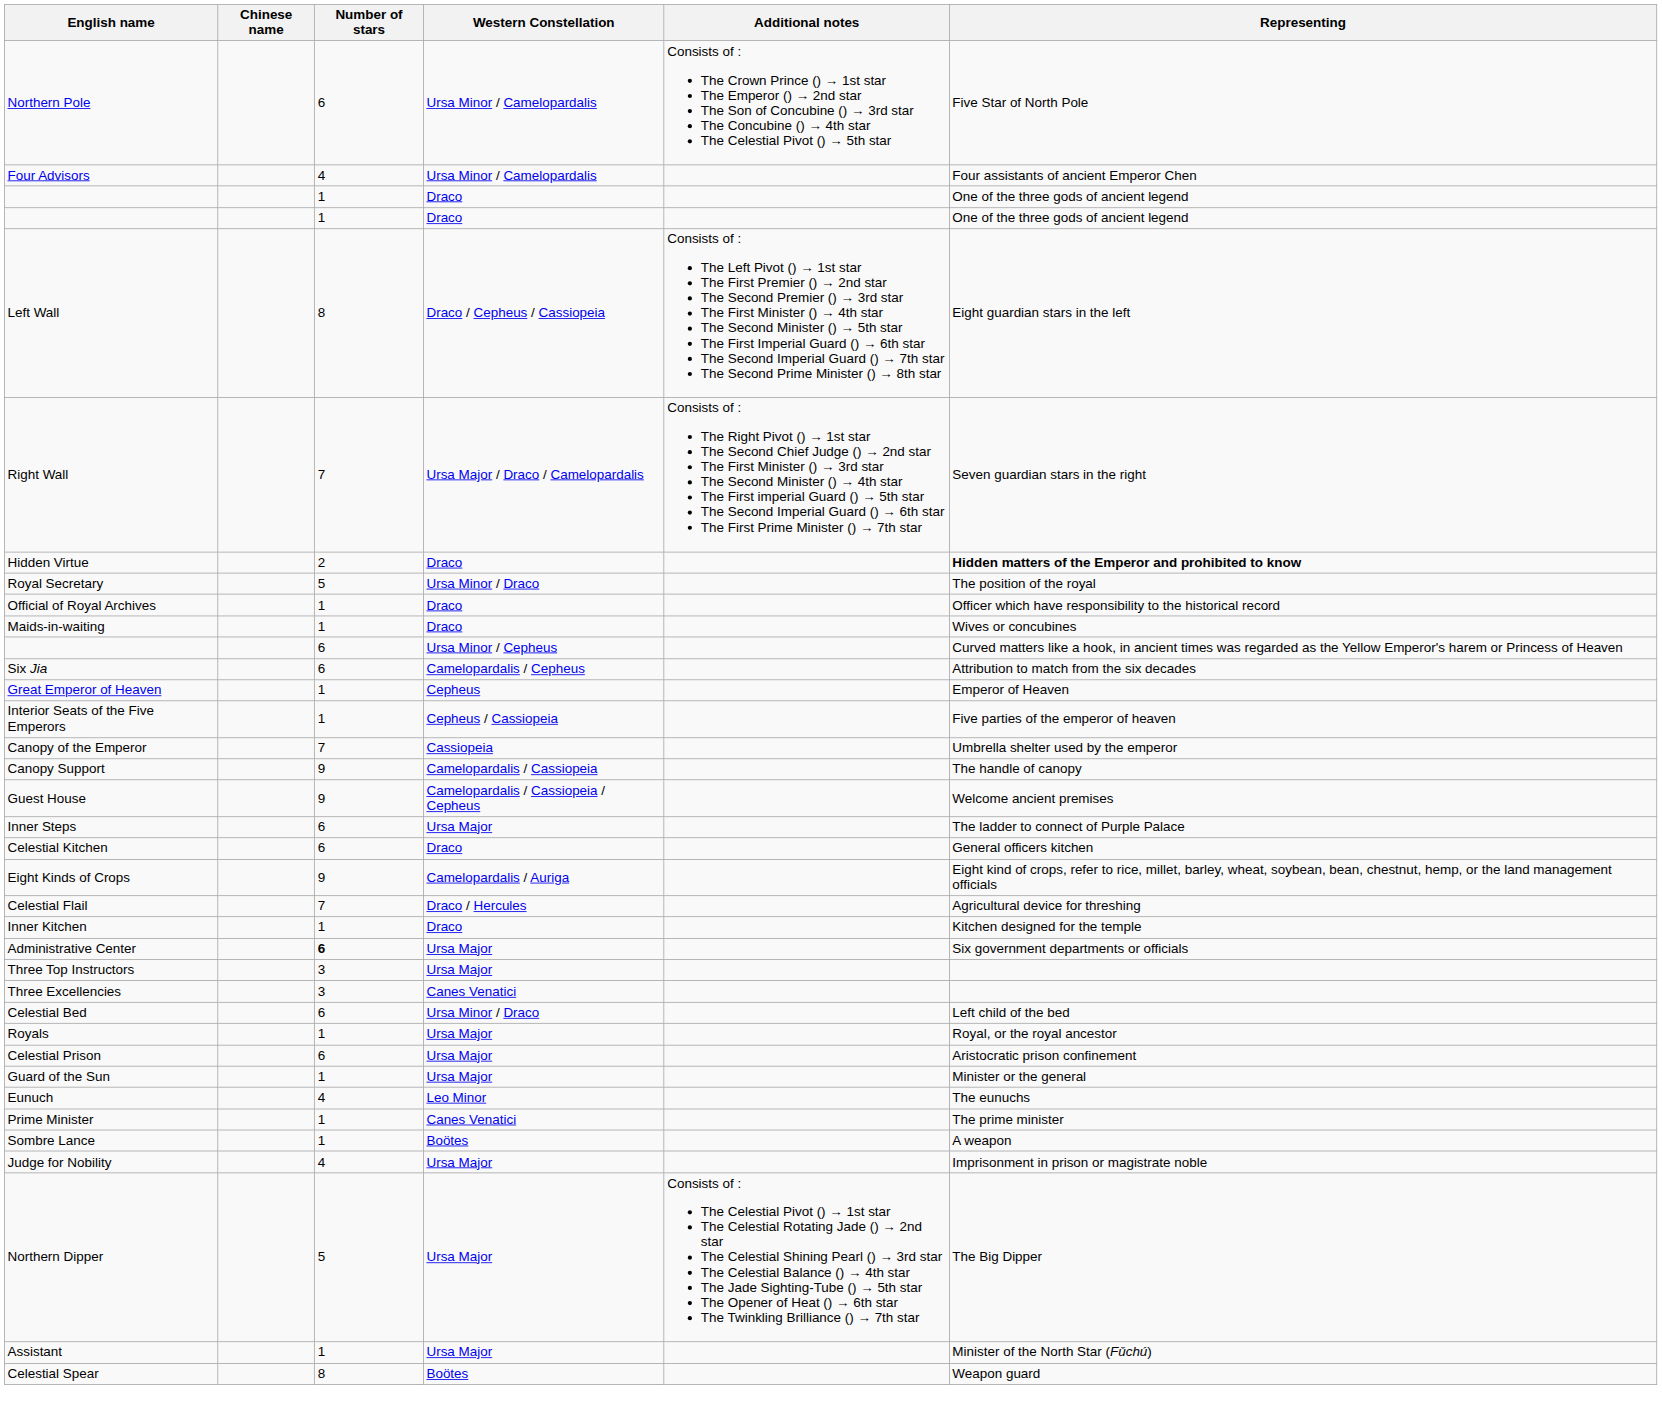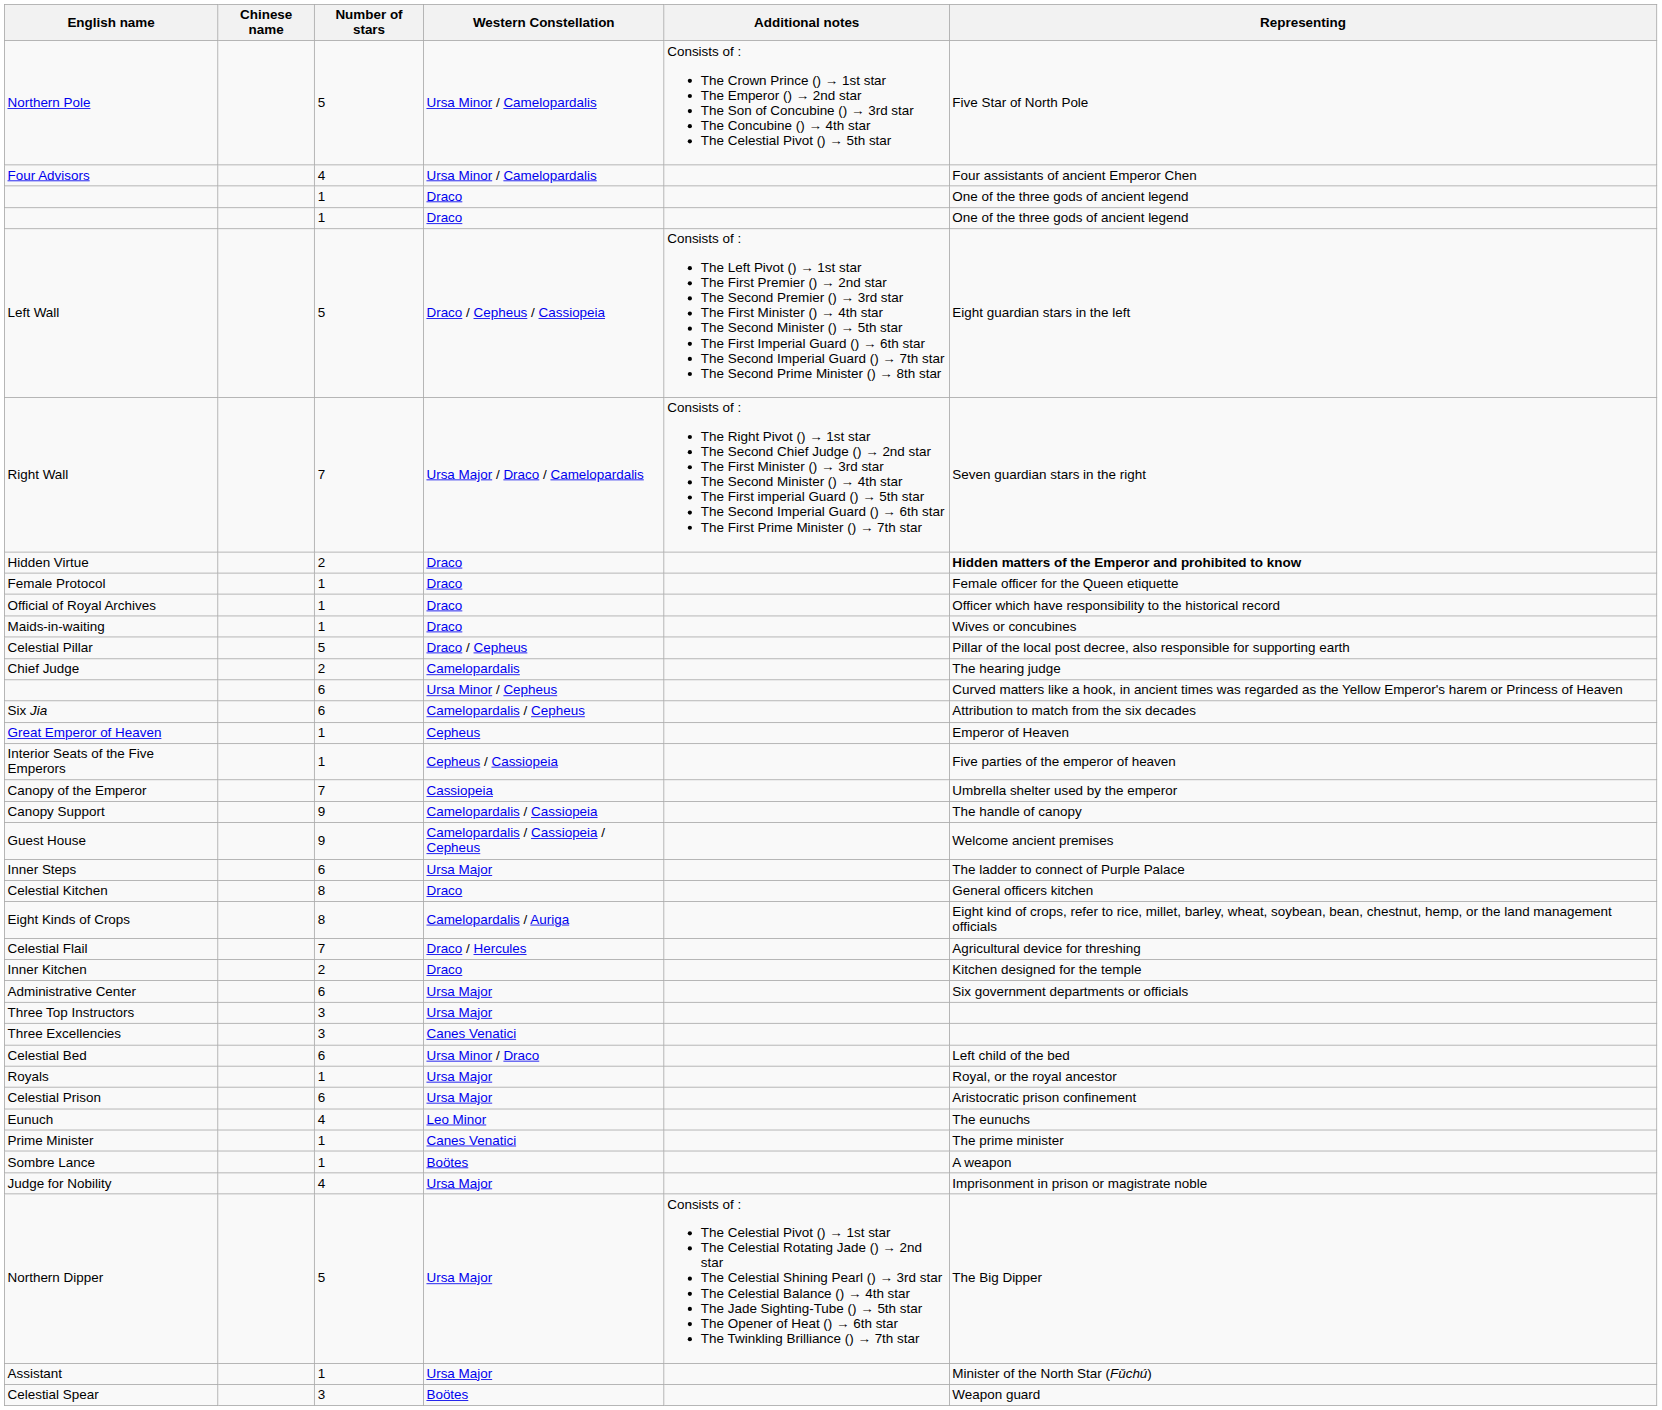Northern Pole | Number of stars: 6 -> 5
Left Wall | Number of stars: 8 -> 5
- row: Royal Secretary | 5 | Ursa Minor / Draco | The position of the royal
+ row: Female Protocol | 1 | Draco | Female officer for the Queen etiquette
+ row: Celestial Pillar | 5 | Draco / Cepheus | Pillar of the local post decree, also responsible for supporting earth
+ row: Chief Judge | 2 | Camelopardalis | The hearing judge
Celestial Kitchen | Number of stars: 6 -> 8
Eight Kinds of Crops | Number of stars: 9 -> 8
Inner Kitchen | Number of stars: 1 -> 2
Administrative Center | Number of stars: bold -> normal
- row: Guard of the Sun | 1 | Ursa Major | Minister or the general
Celestial Spear | Number of stars: 8 -> 3
